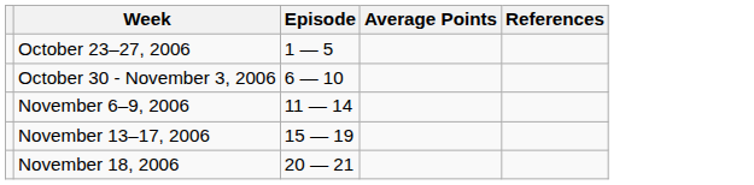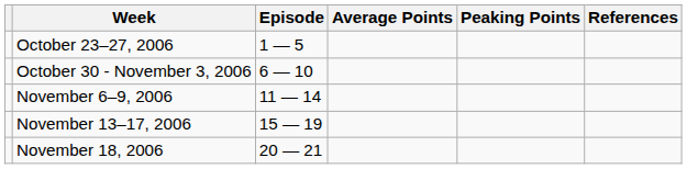+ column: Peaking Points
